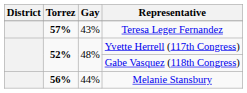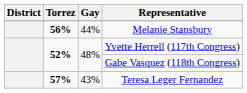rows swapped: Melanie Stansbury <-> Teresa Leger Fernandez
